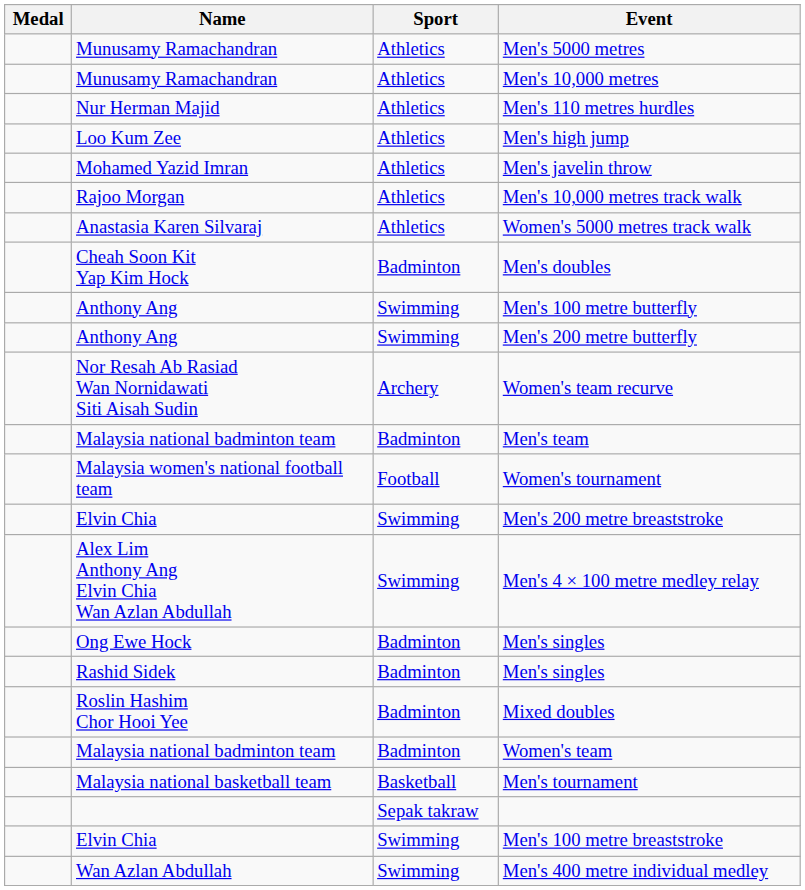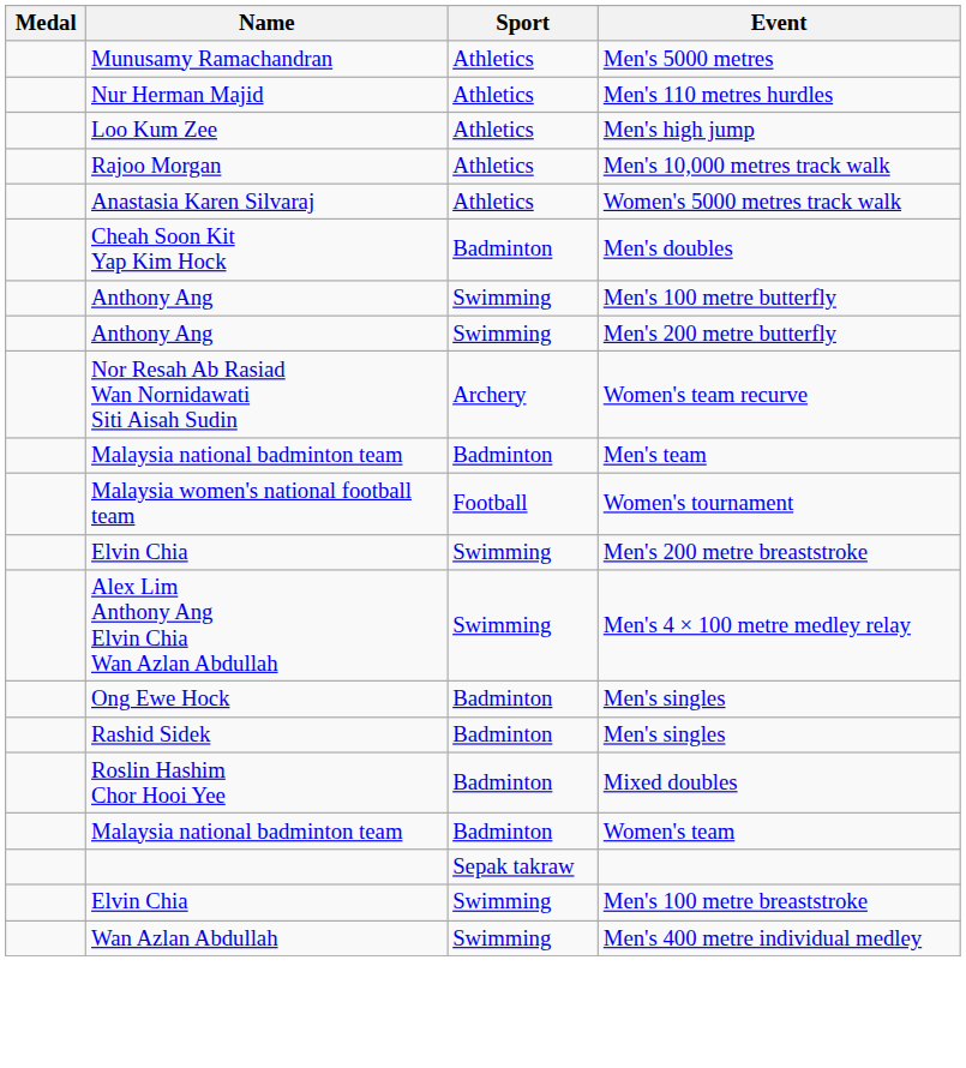- row: Munusamy Ramachandran | Athletics | Men's 10,000 metres
- row: Mohamed Yazid Imran | Athletics | Men's javelin throw
- row: Malaysia national basketball team | Basketball | Men's tournament
